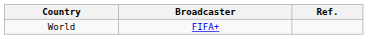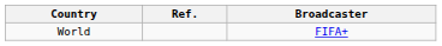columns swapped: Broadcaster <-> Ref.
